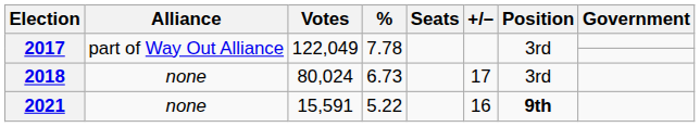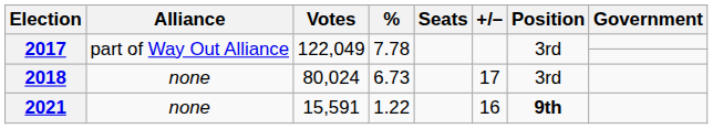2021 | %: 5.22 -> 1.22
